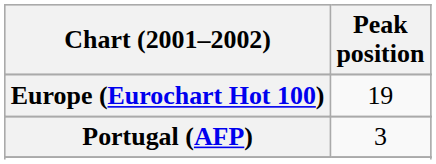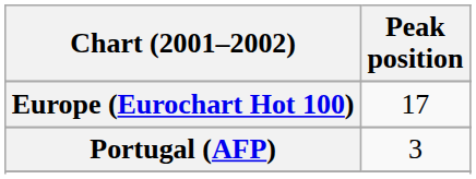Europe (Eurochart Hot 100) | Peak position: 19 -> 17
